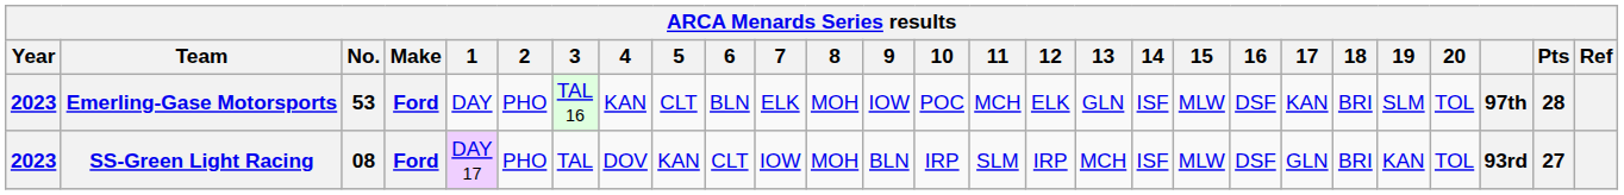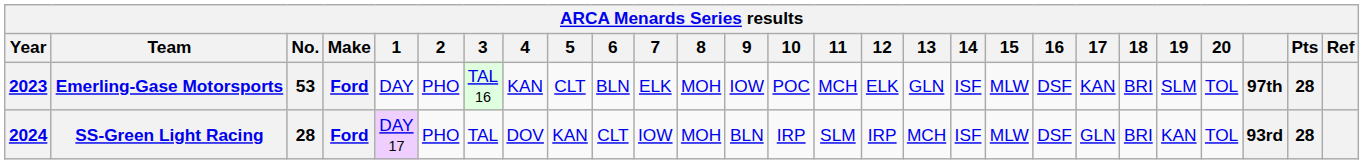SS-Green Light Racing | Year: 2023 -> 2024
SS-Green Light Racing | No.: 08 -> 28
SS-Green Light Racing | Pts: 27 -> 28
